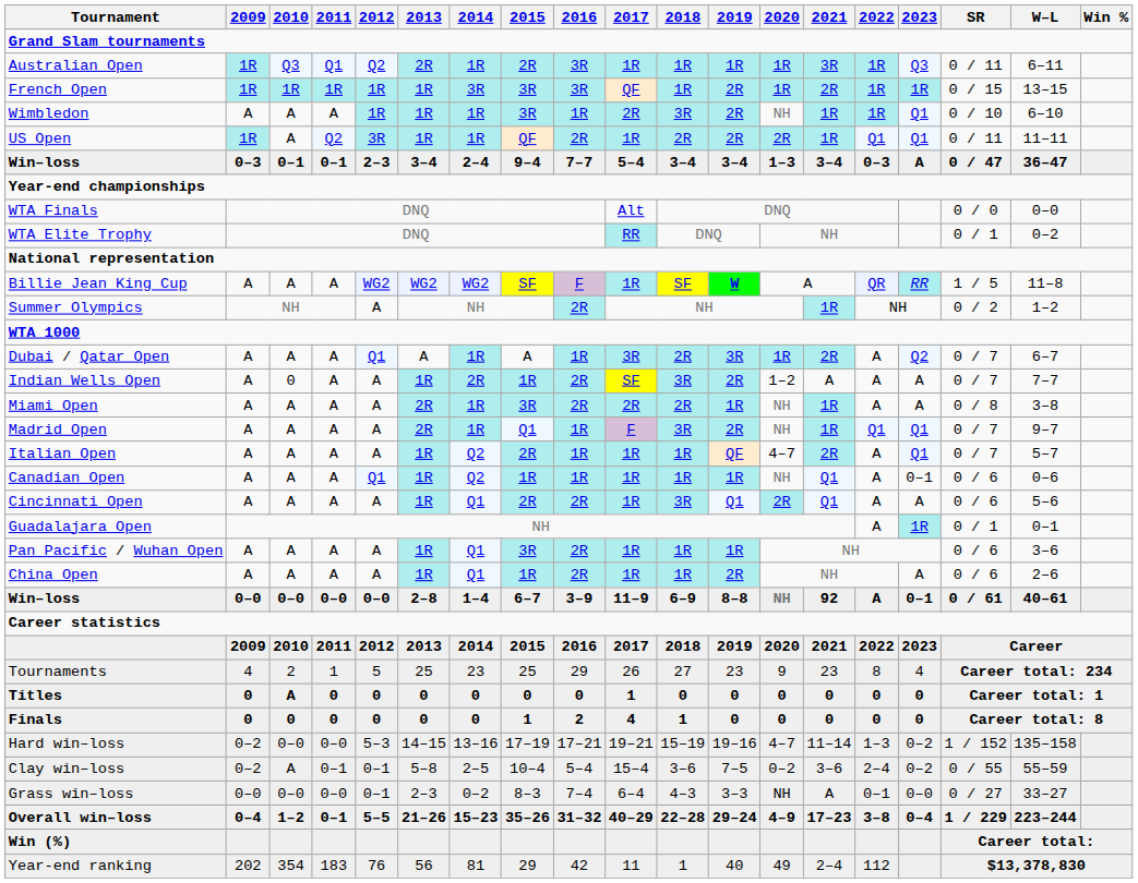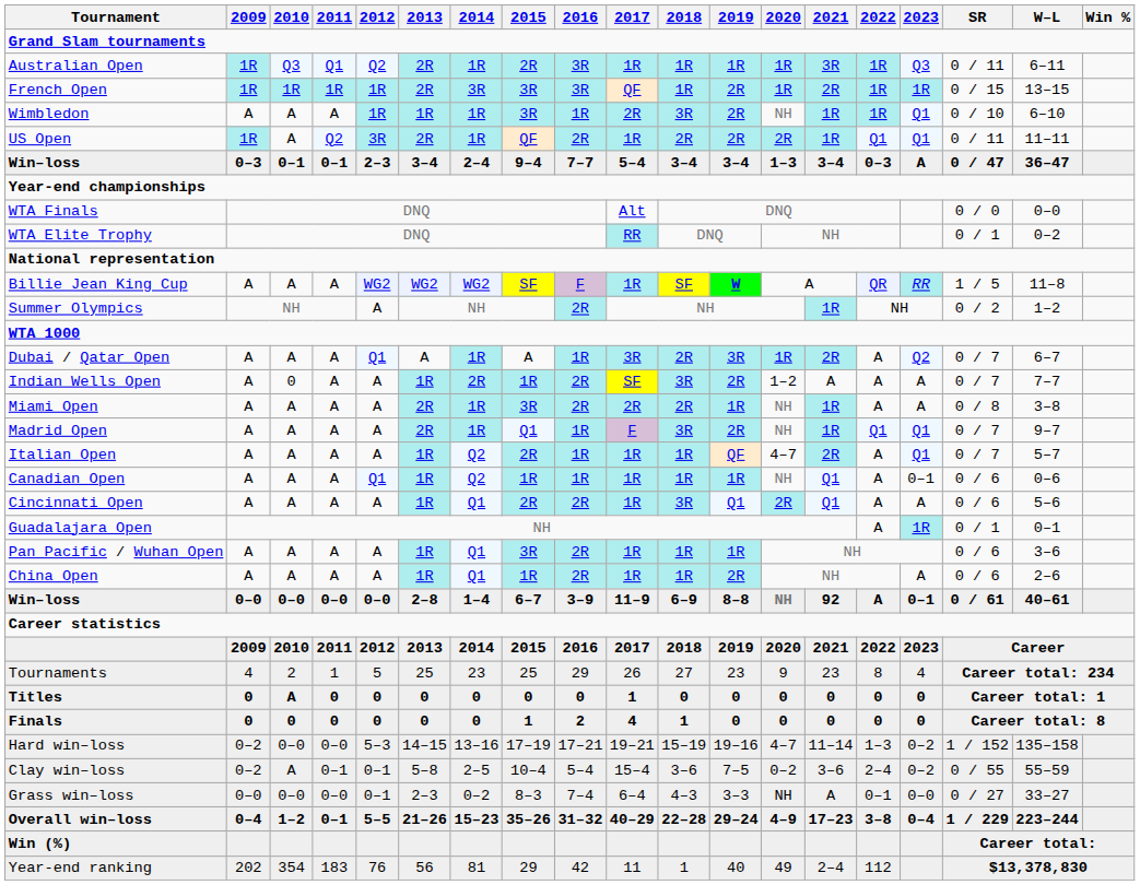French Open | 2013: 1R -> 2R
US Open | 2013: 1R -> 2R
